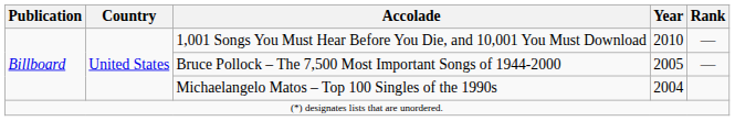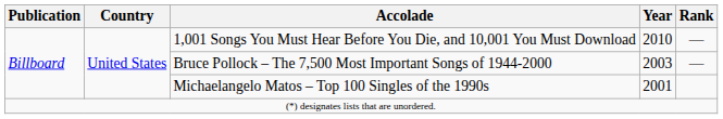Bruce Pollock – The 7,500 Most Important Songs of 1944-2000 | Year: 2005 -> 2003
Michaelangelo Matos – Top 100 Singles of the 1990s | Year: 2004 -> 2001
